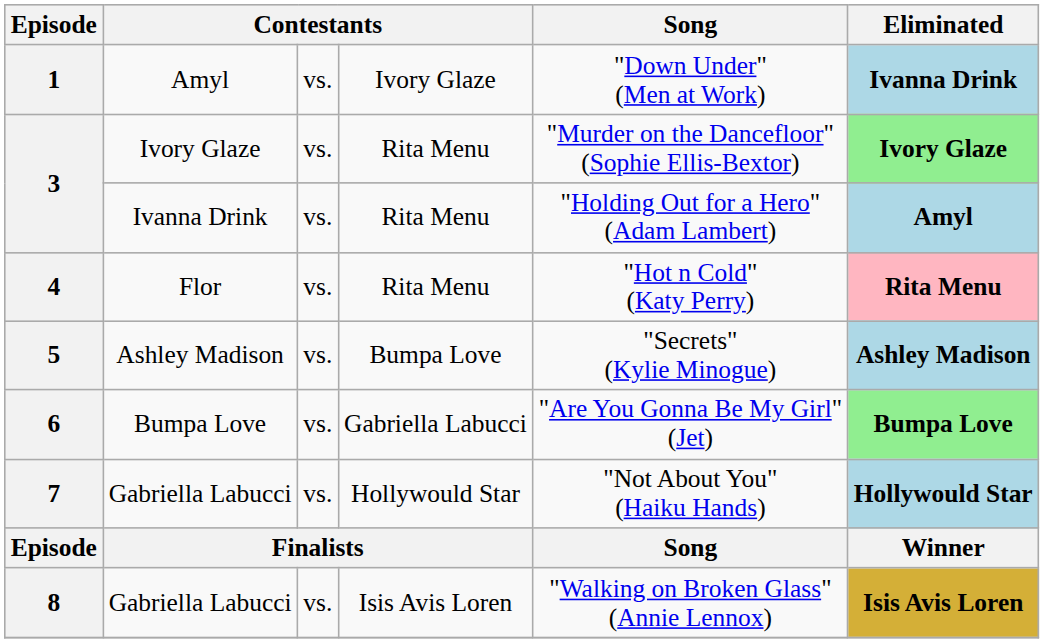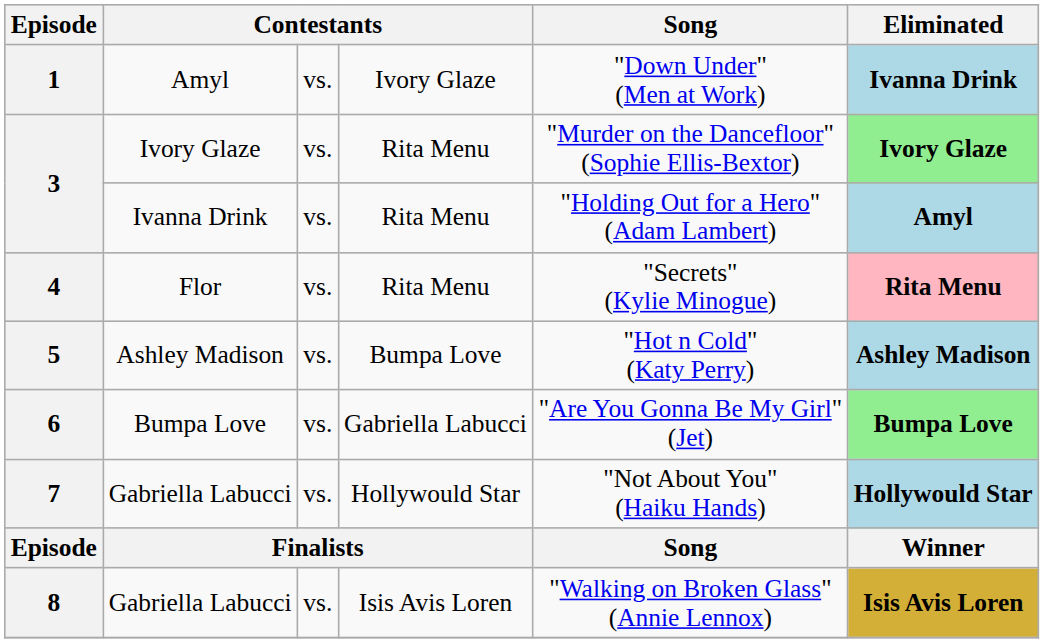4 | Song: "Hot n Cold" (Katy Perry) -> "Secrets" (Kylie Minogue)
5 | Song: "Secrets" (Kylie Minogue) -> "Hot n Cold" (Katy Perry)
